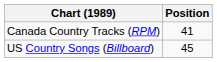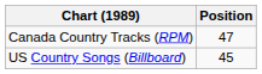Canada Country Tracks (RPM) | Position: 41 -> 47
